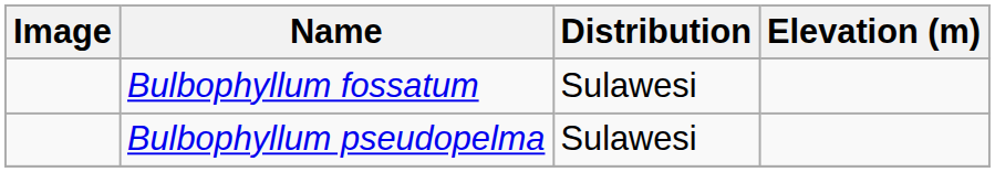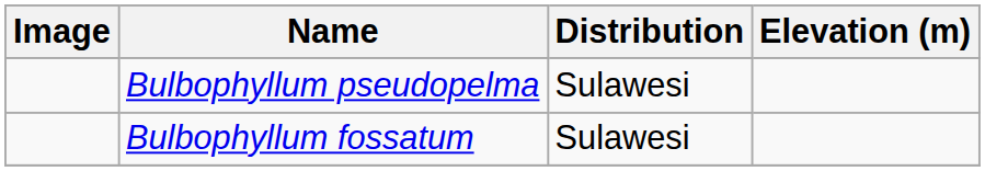rows swapped: Bulbophyllum fossatum <-> Bulbophyllum pseudopelma
